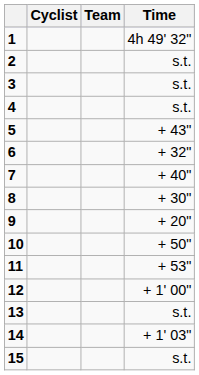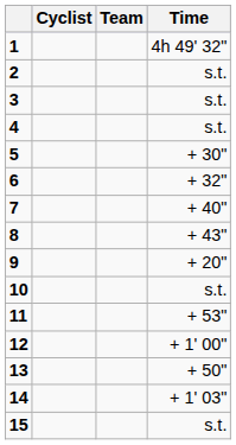5 | Time: + 43" -> + 30"
8 | Time: + 30" -> + 43"
10 | Time: + 50" -> s.t.
13 | Time: s.t. -> + 50"
